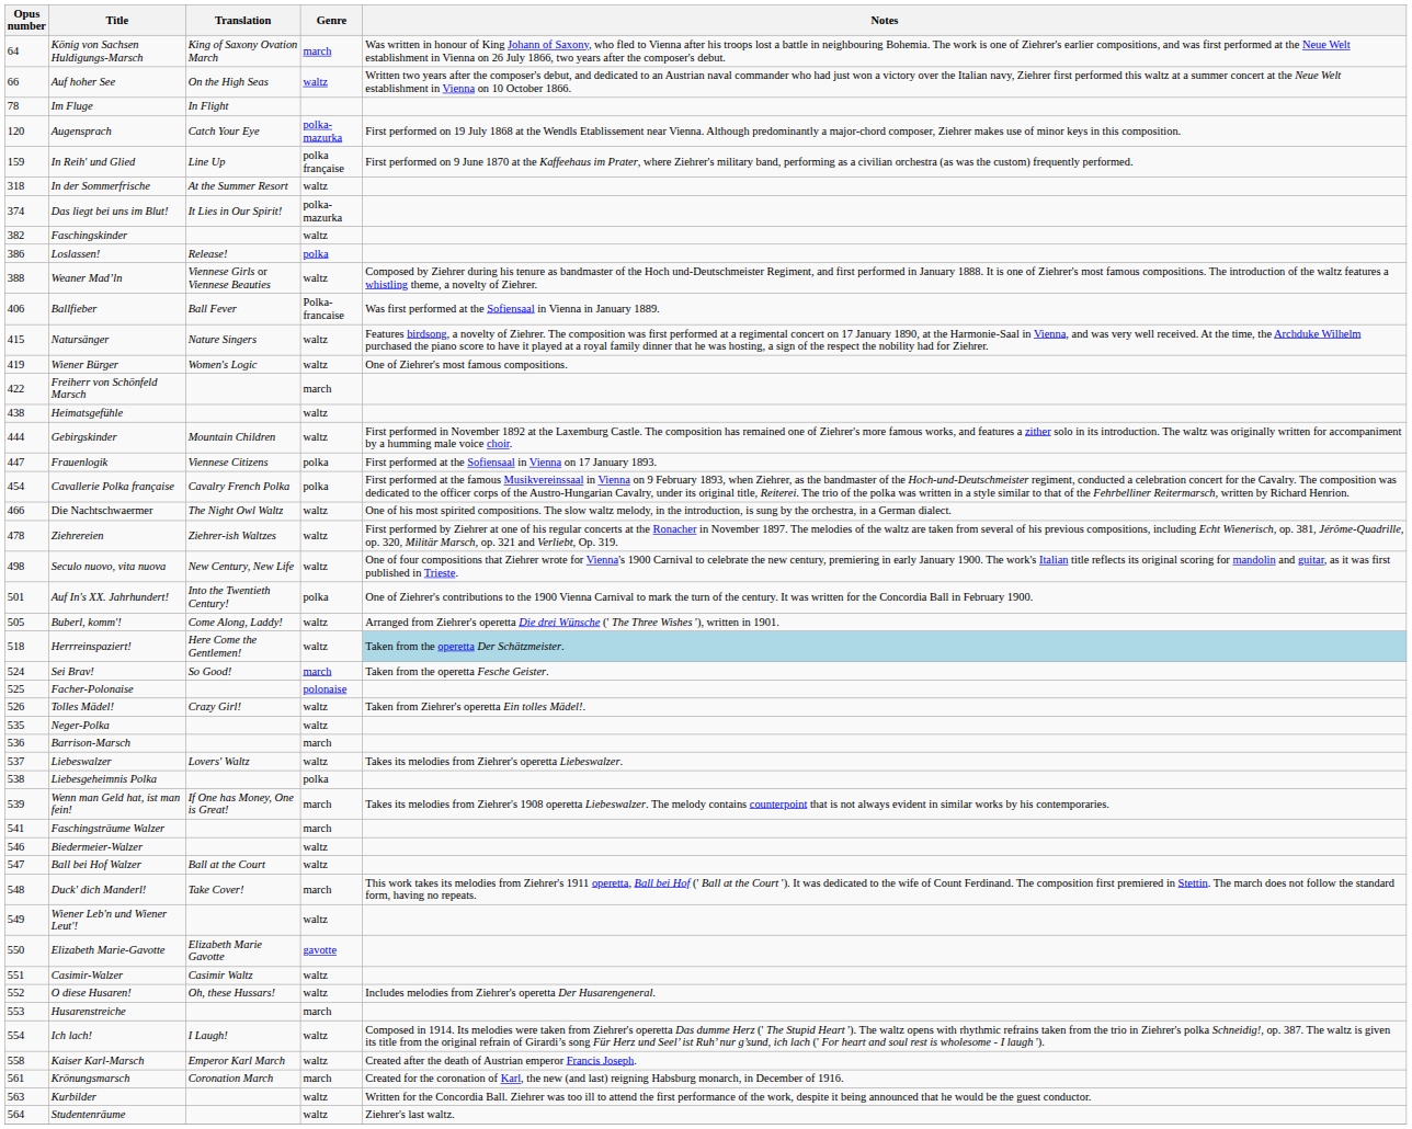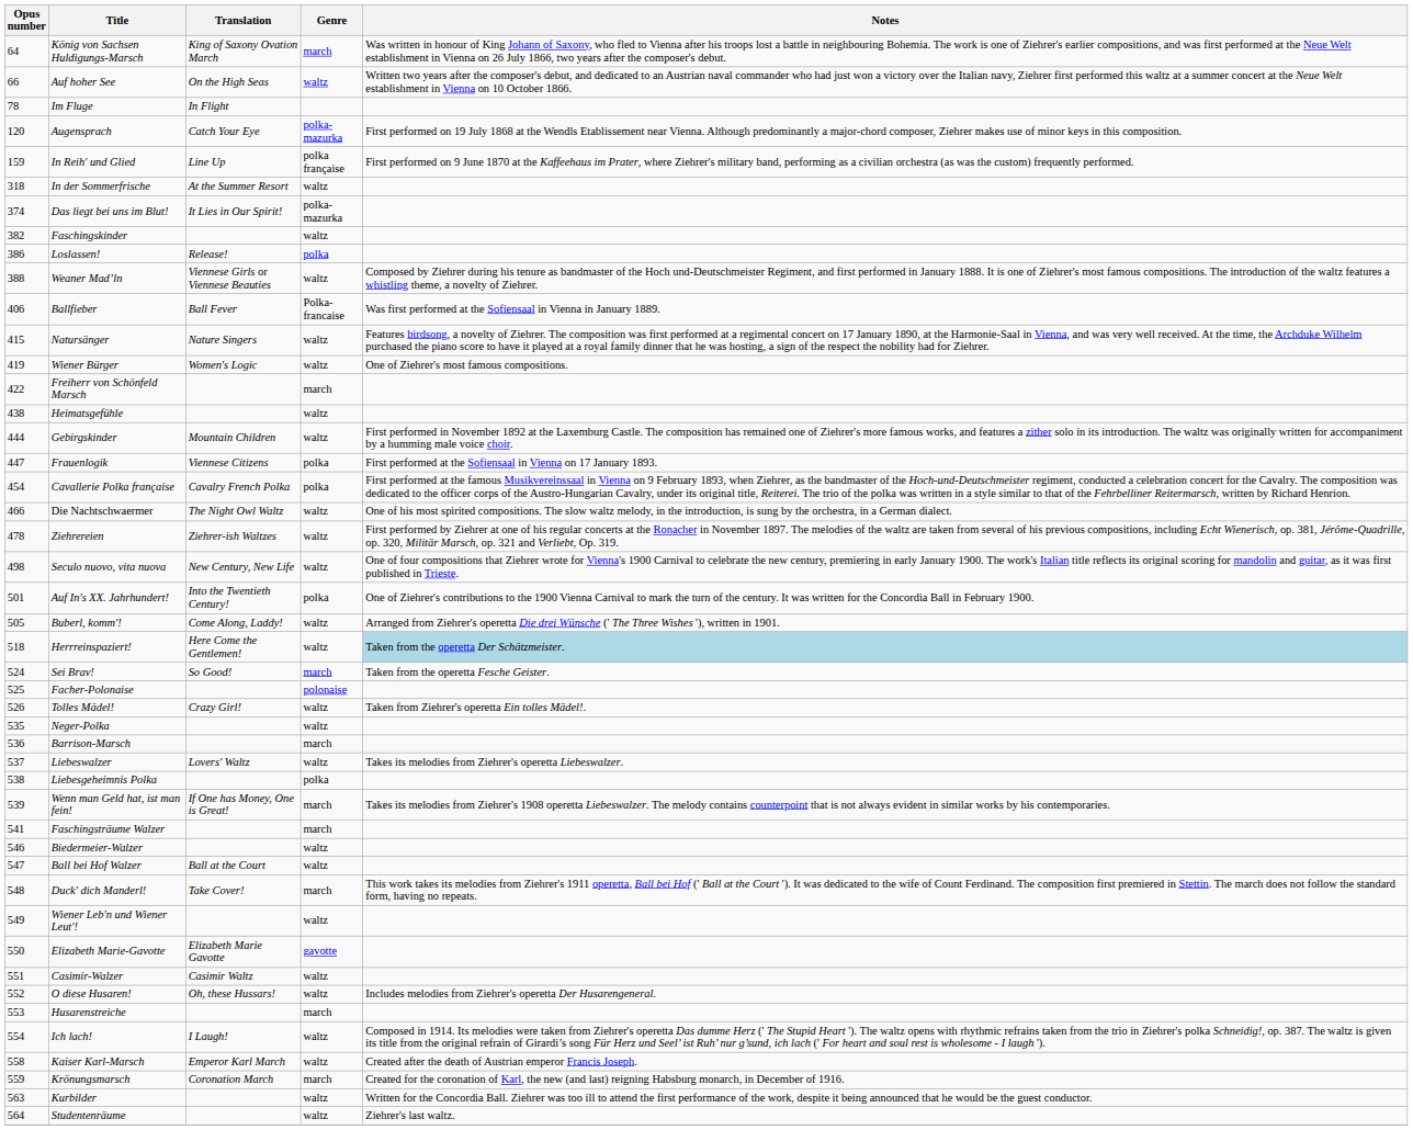Krönungsmarsch | Opus number: 561 -> 559
